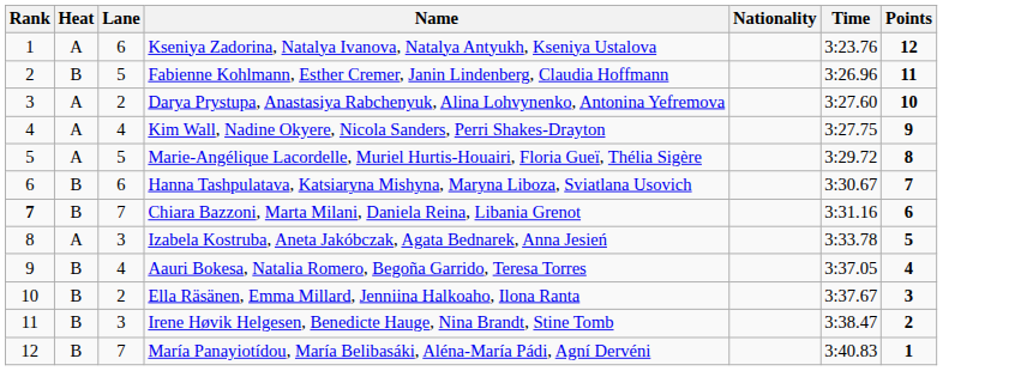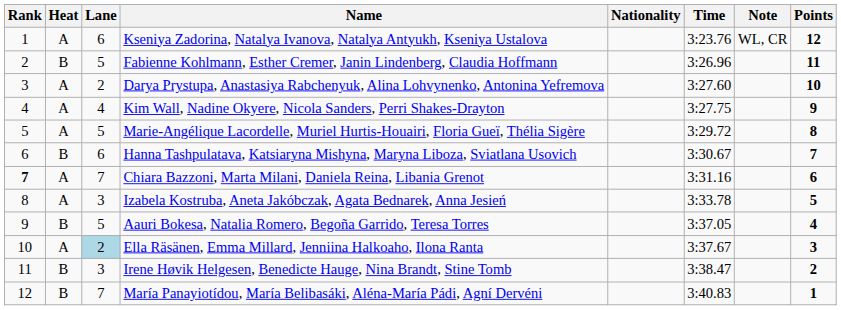+ column: Note | WL, CR
Chiara Bazzoni, Marta Milani, Daniela Reina, Libania Grenot | Heat: B -> A
Aauri Bokesa, Natalia Romero, Begoña Garrido, Teresa Torres | Lane: 4 -> 5
Ella Räsänen, Emma Millard, Jenniina Halkoaho, Ilona Ranta | Heat: B -> A
Ella Räsänen, Emma Millard, Jenniina Halkoaho, Ilona Ranta | Lane: no background -> lightblue background
